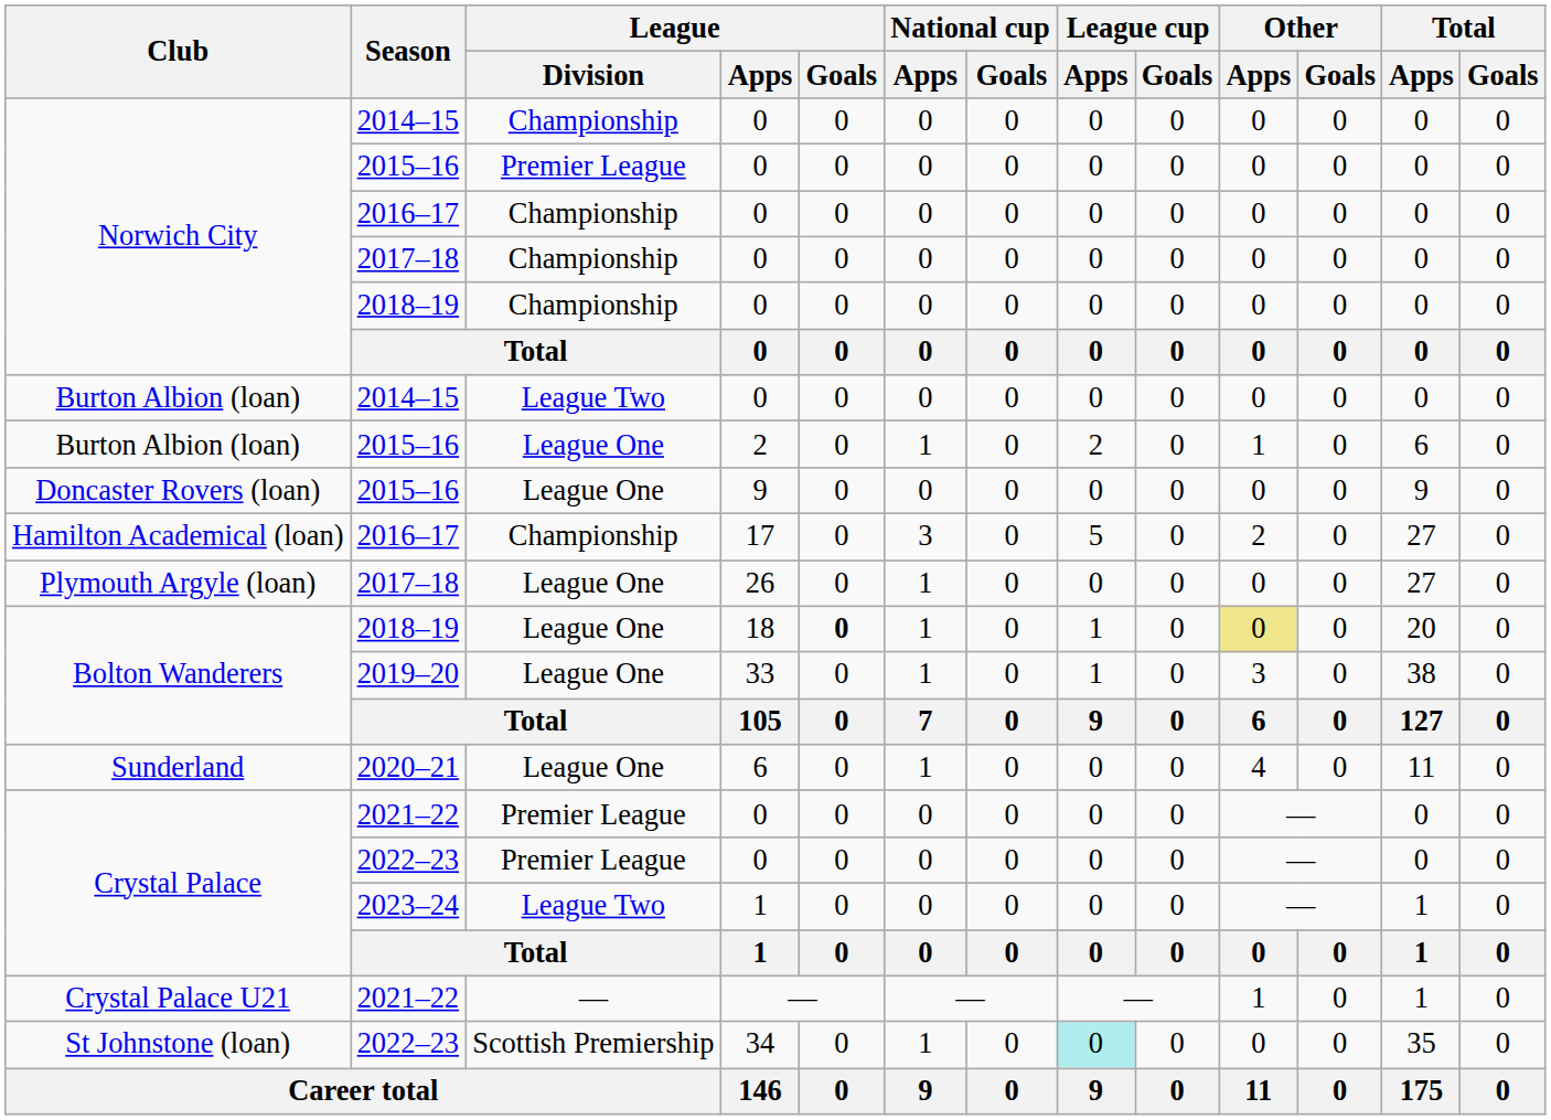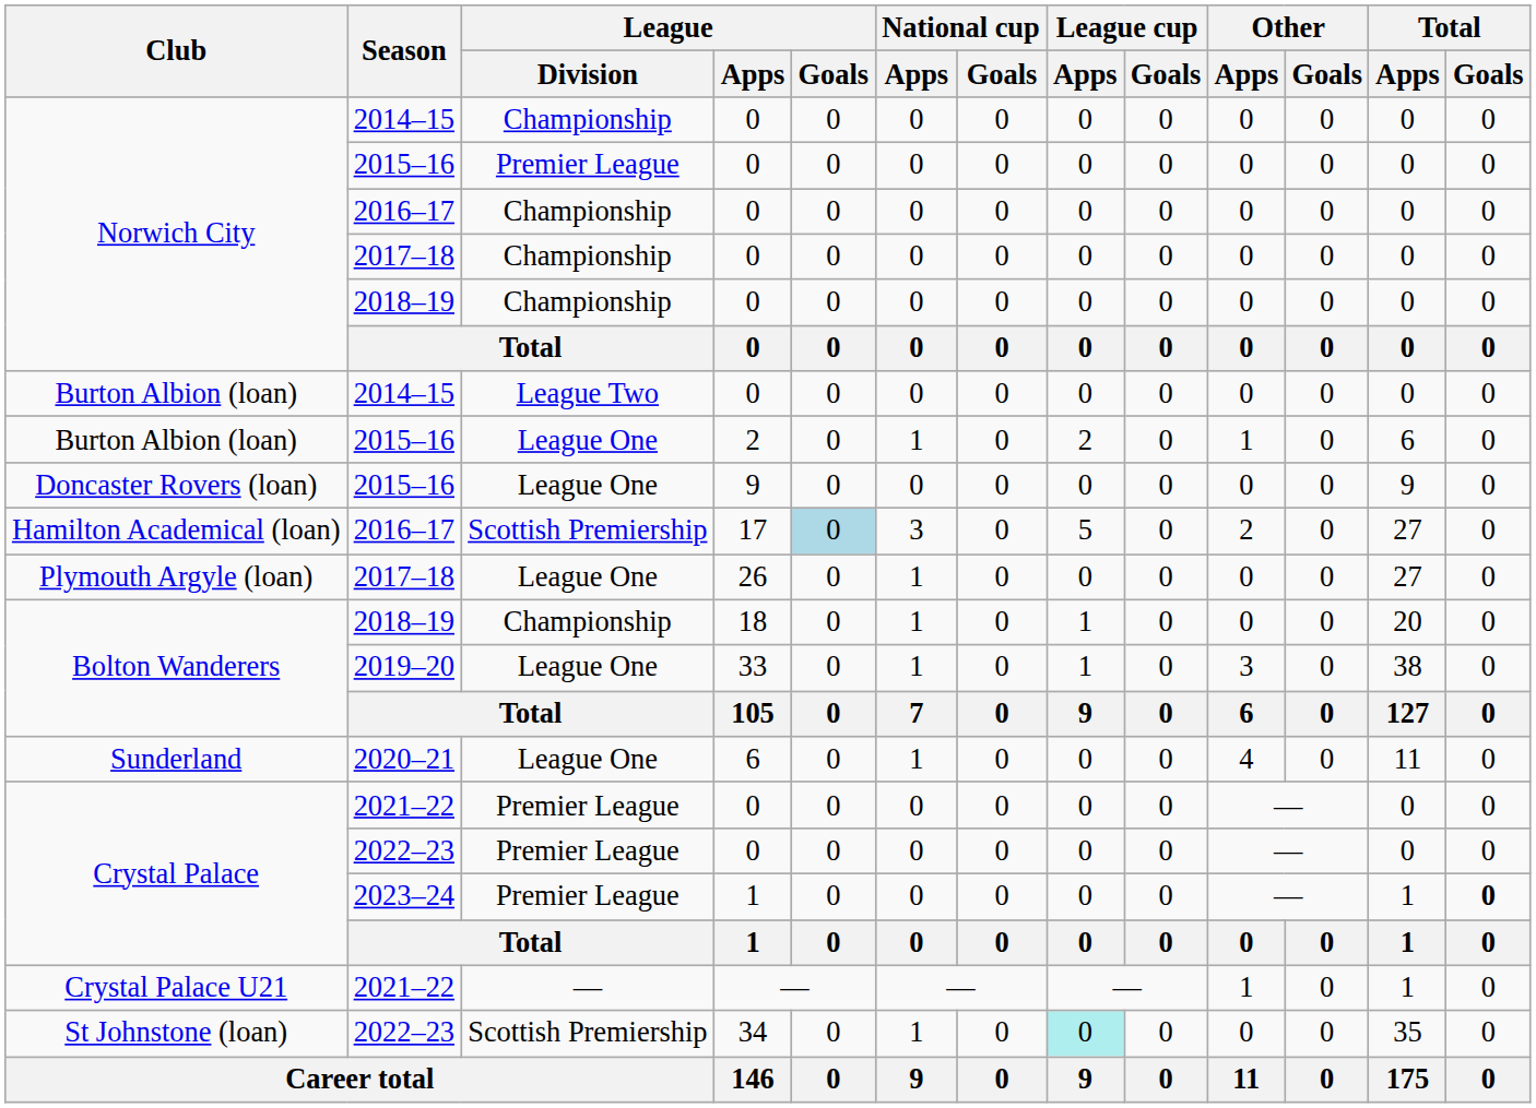17 | League / Division: Championship -> Scottish Premiership
17 | League / Goals: no background -> lightblue background
18 | League / Division: League One -> Championship
18 | League / Goals: bold -> normal
18 | Other / Apps: khaki background -> no background
2023–24 / 1 | League / Division: League Two -> Premier League
2023–24 / 1 | Total / Goals: normal -> bold
